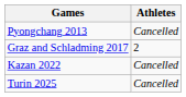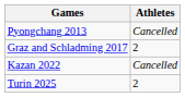Turin 2025 | Athletes: Cancelled -> 2
